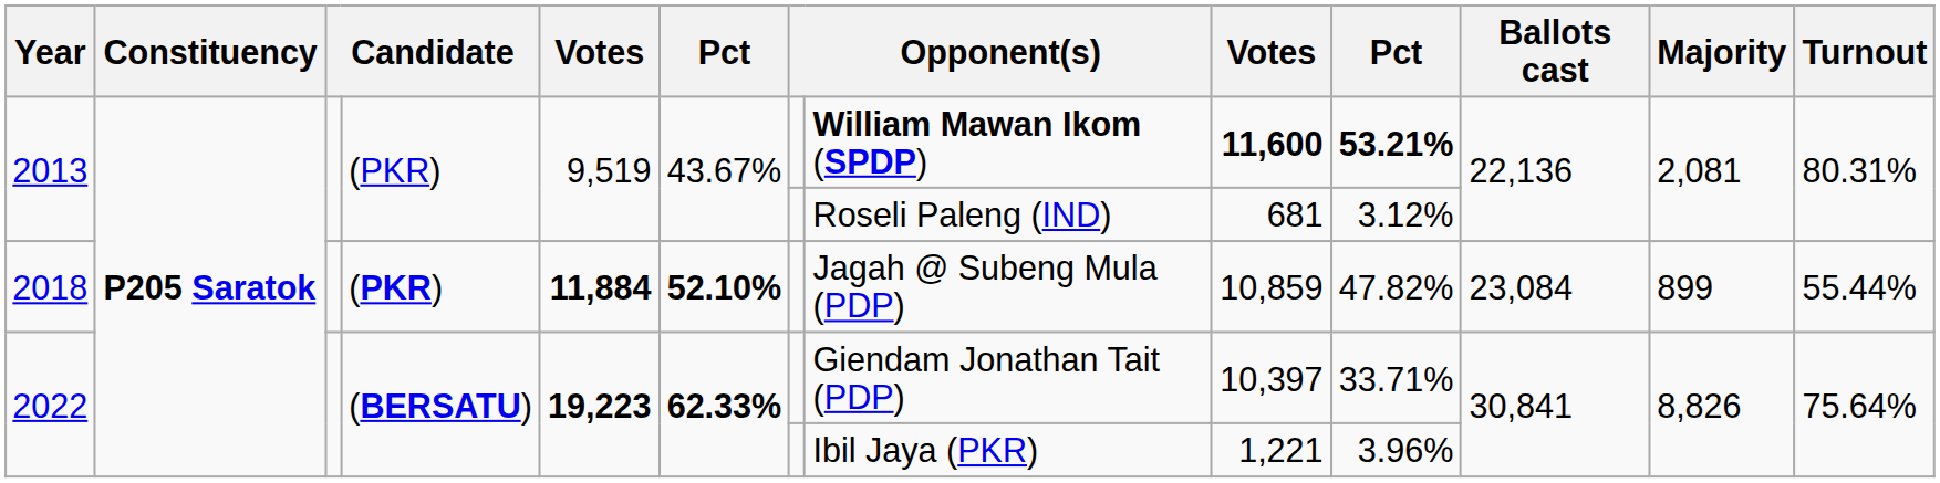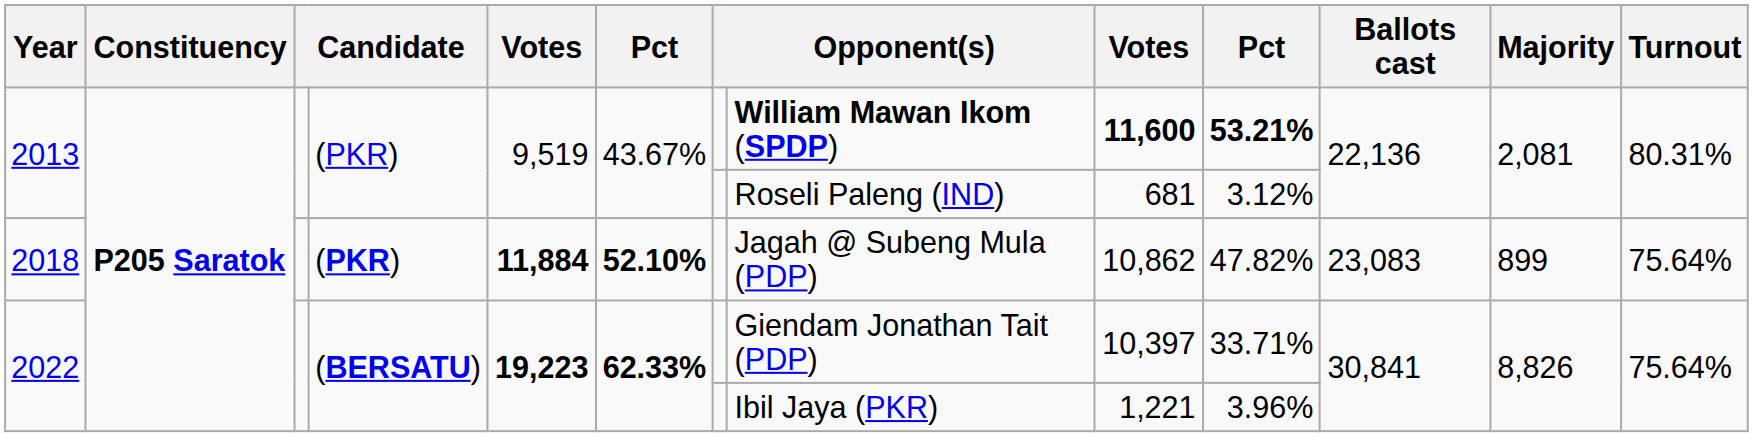2018 | column 9: 10,859 -> 10,862
2018 | Ballots cast: 23,084 -> 23,083
2018 | Turnout: 55.44% -> 75.64%
